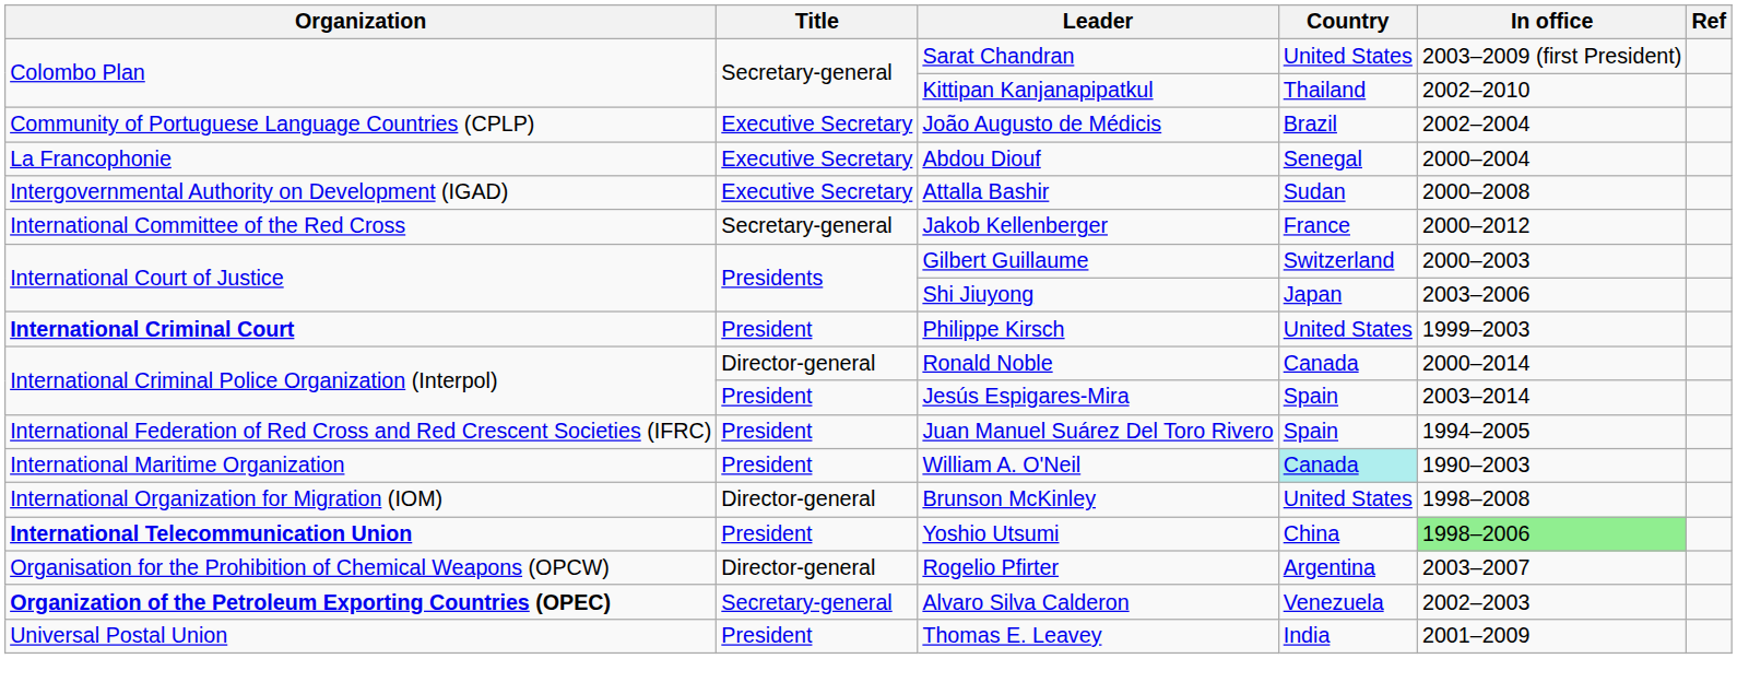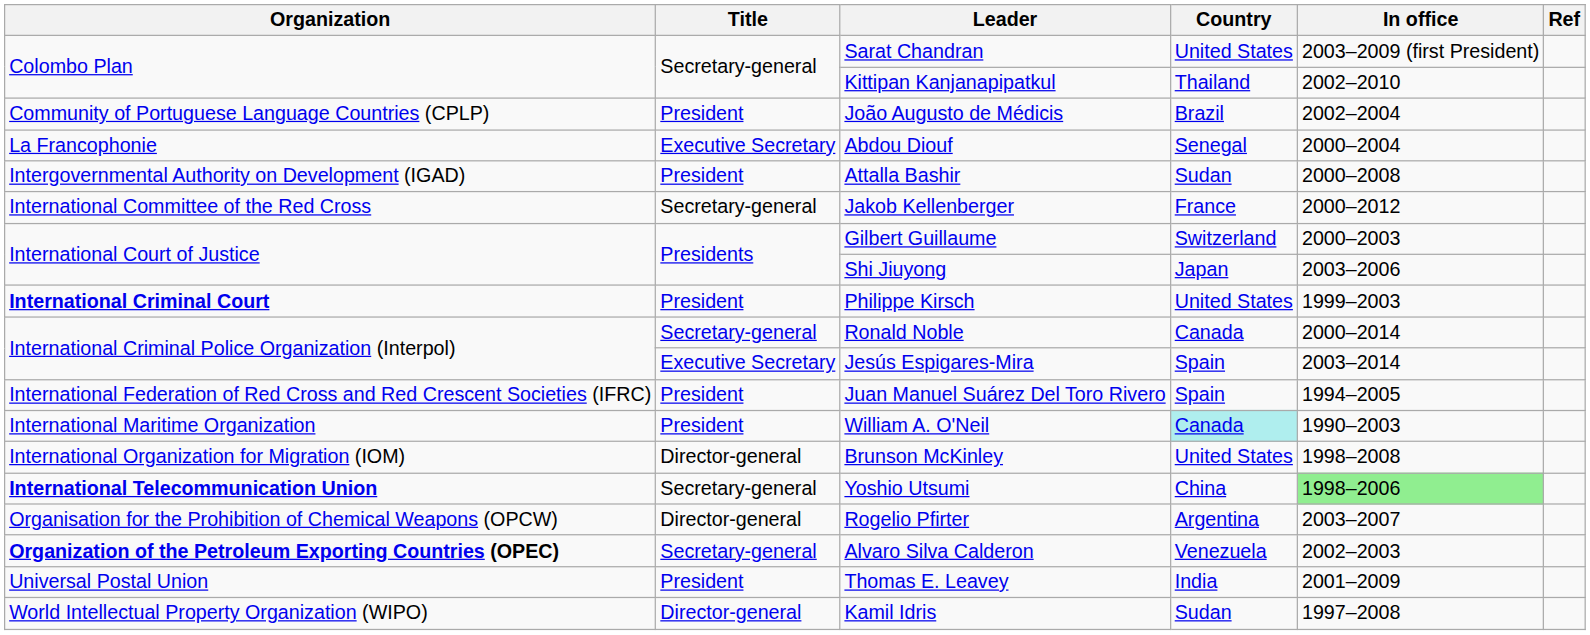João Augusto de Médicis | Title: Executive Secretary -> President
Attalla Bashir | Title: Executive Secretary -> President
Ronald Noble | Title: Director-general -> Secretary-general
Jesús Espigares-Mira | Title: President -> Executive Secretary
Yoshio Utsumi | Title: President -> Secretary-general
+ row: World Intellectual Property Organization (WIPO) | Director-general | Kamil Idris | Sudan | 1997–2008
